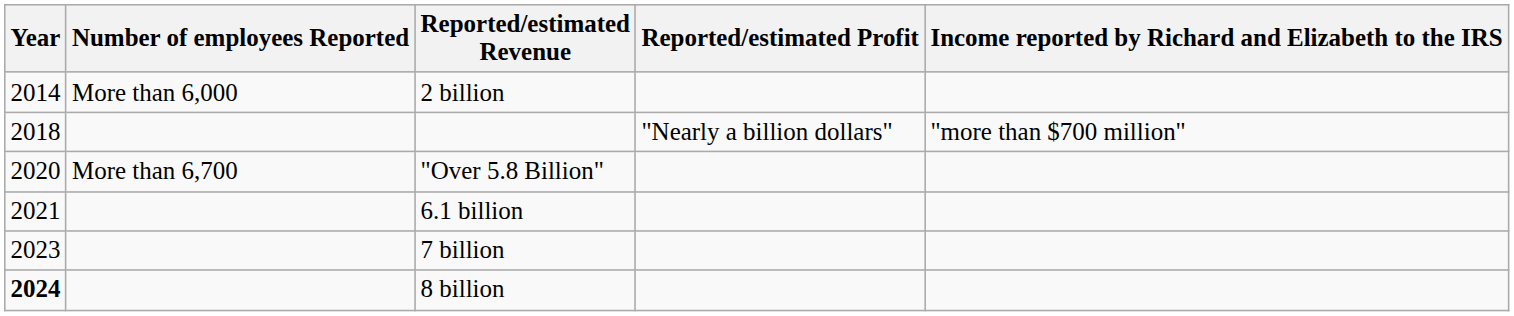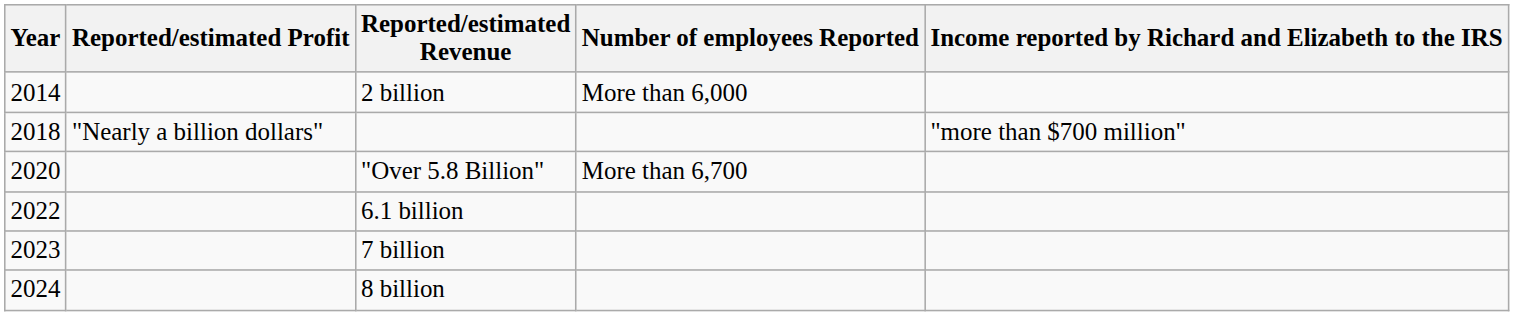columns swapped: Number of employees Reported <-> Reported/estimated Profit
6.1 billion | Year: 2021 -> 2022
8 billion | Year: bold -> normal
